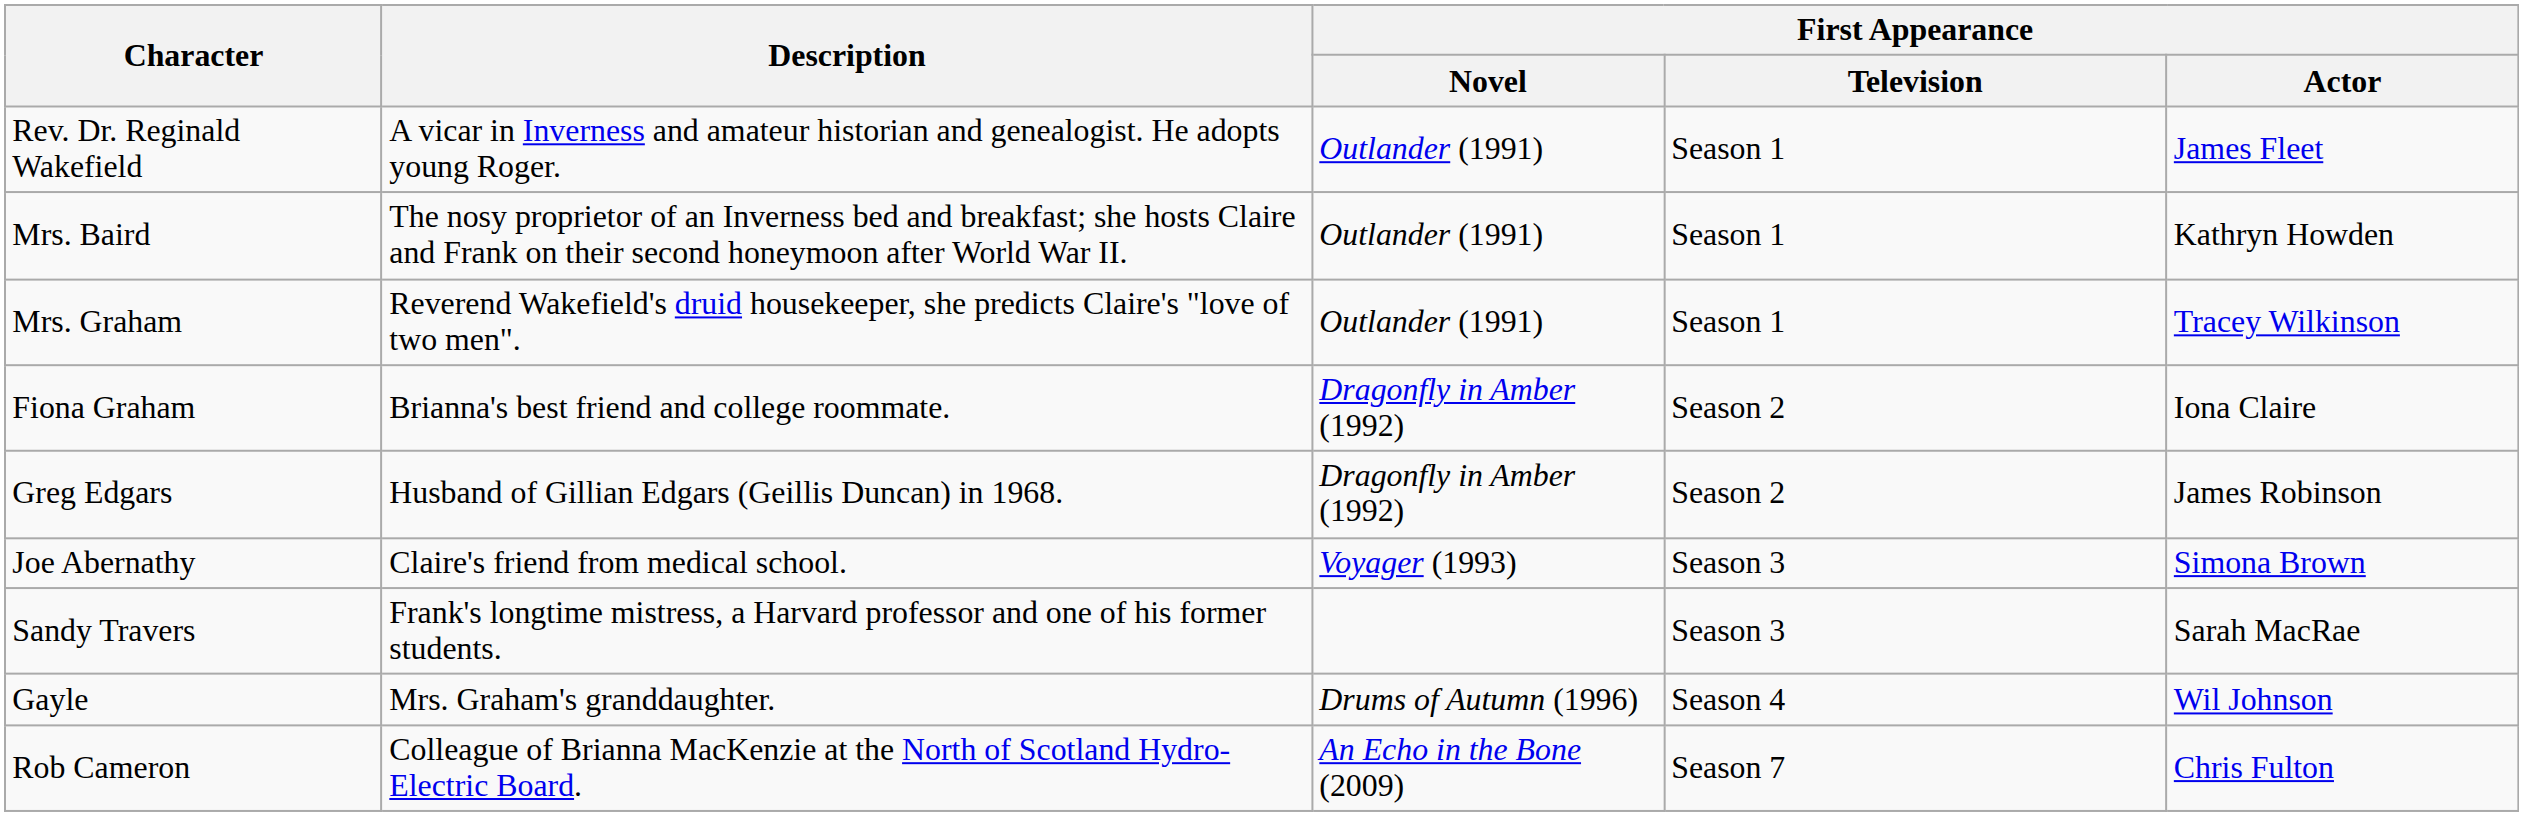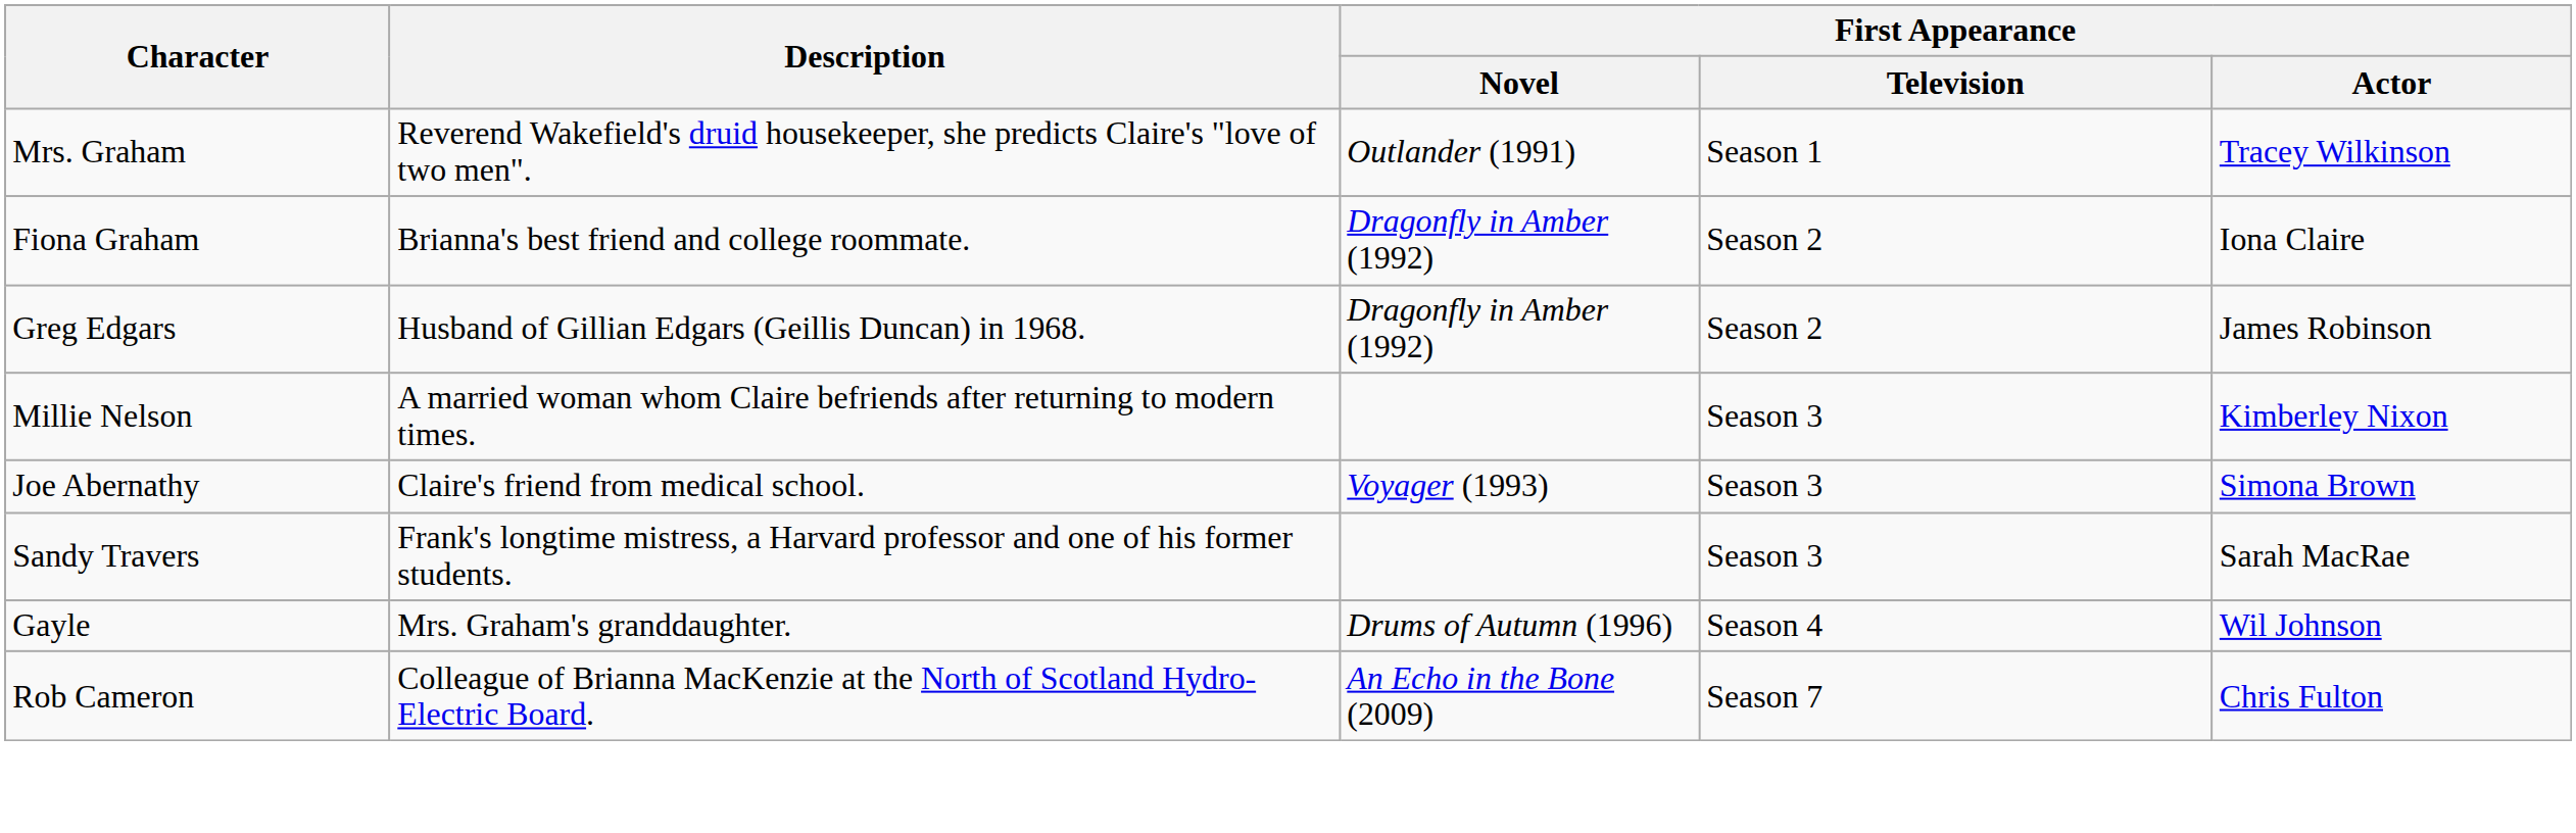- row: Rev. Dr. Reginald Wakefield | A vicar in Inverness and amateur historian and genealogist. He adopts young Roger. | Outlander (1991) | Season 1 | James Fleet
- row: Mrs. Baird | The nosy proprietor of an Inverness bed and breakfast; she hosts Claire and Frank on their second honeymoon after World War II. | Outlander (1991) | Season 1 | Kathryn Howden
+ row: Millie Nelson | A married woman whom Claire befriends after returning to modern times. | Season 3 | Kimberley Nixon
